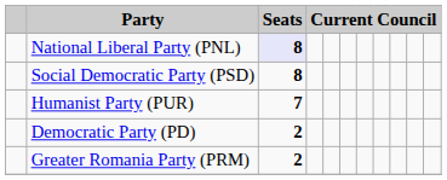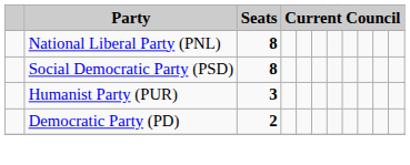National Liberal Party (PNL) | Seats: lavender background -> no background
Humanist Party (PUR) | Seats: 7 -> 3
- row: Greater Romania Party (PRM) | 2
